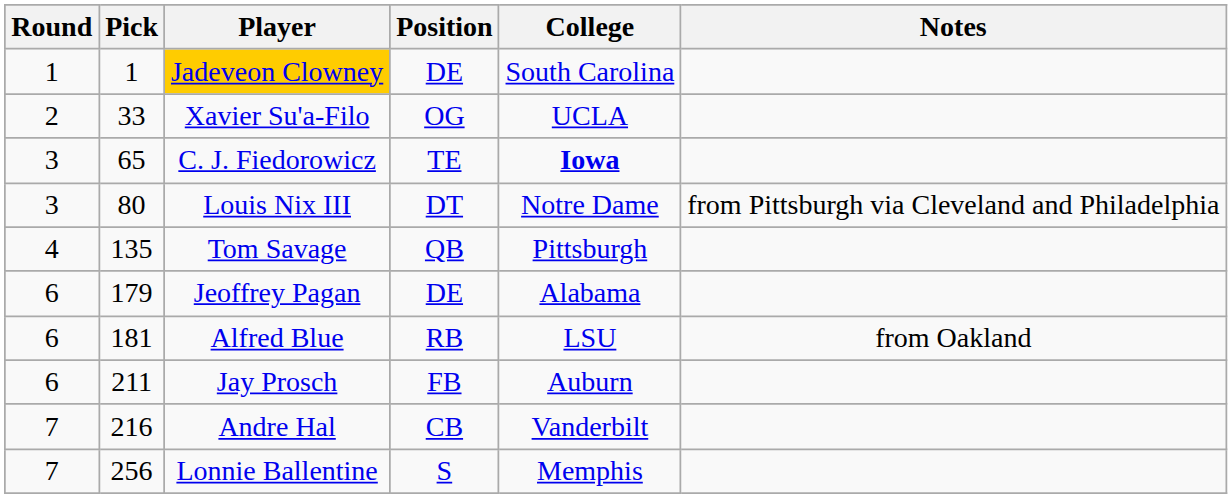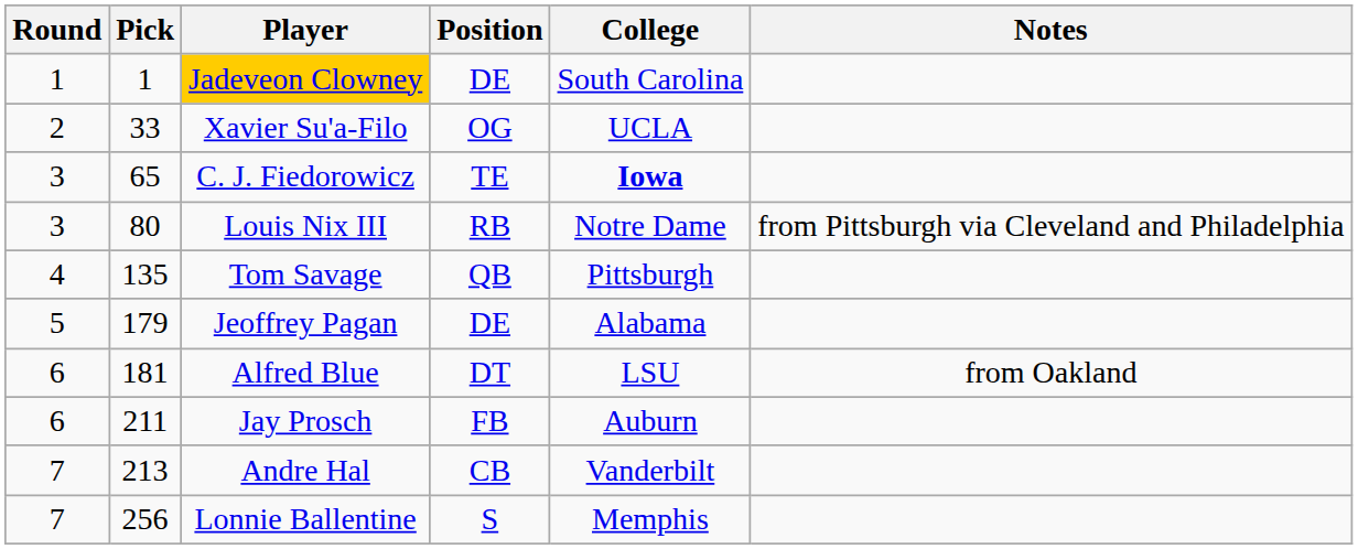Louis Nix III | Position: DT -> RB
Jeoffrey Pagan | Round: 6 -> 5
Alfred Blue | Position: RB -> DT
Andre Hal | Pick: 216 -> 213
